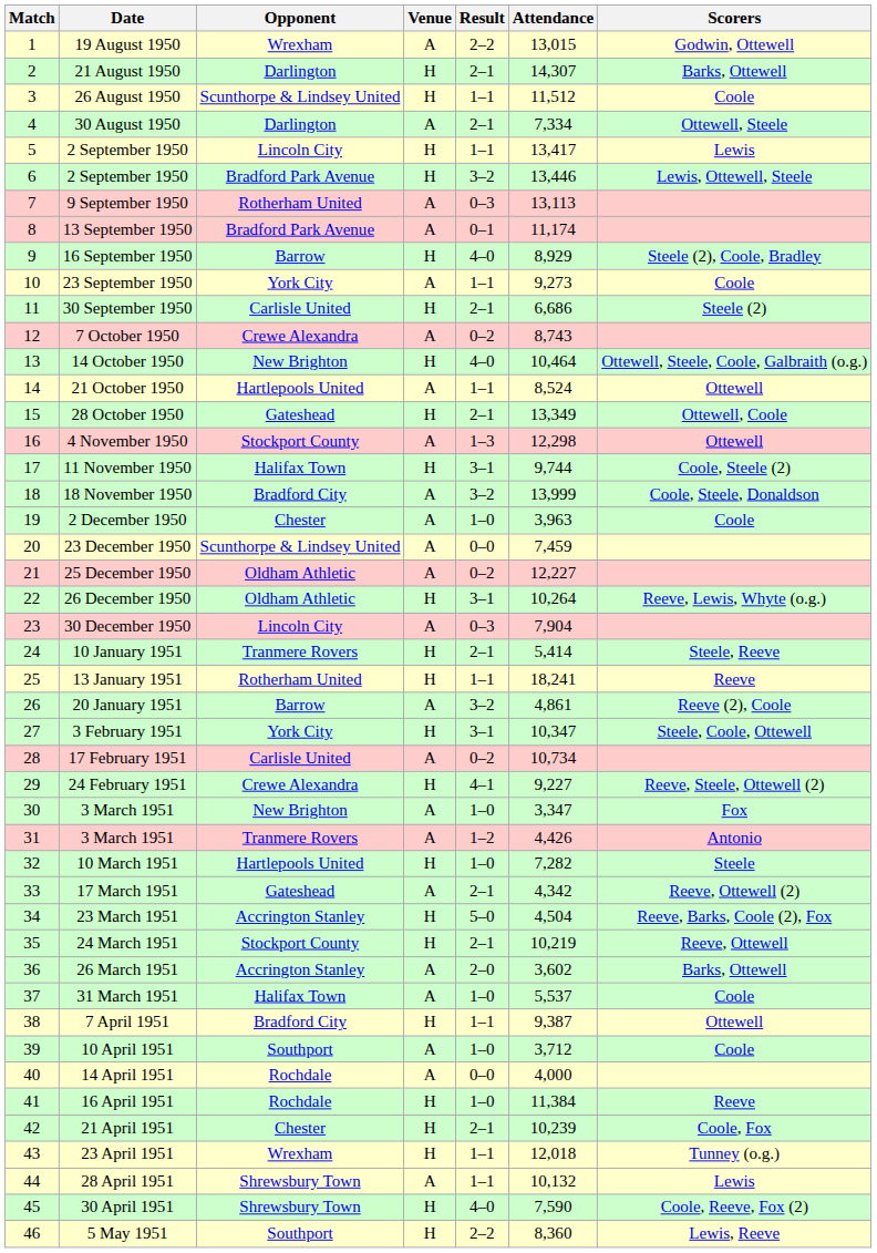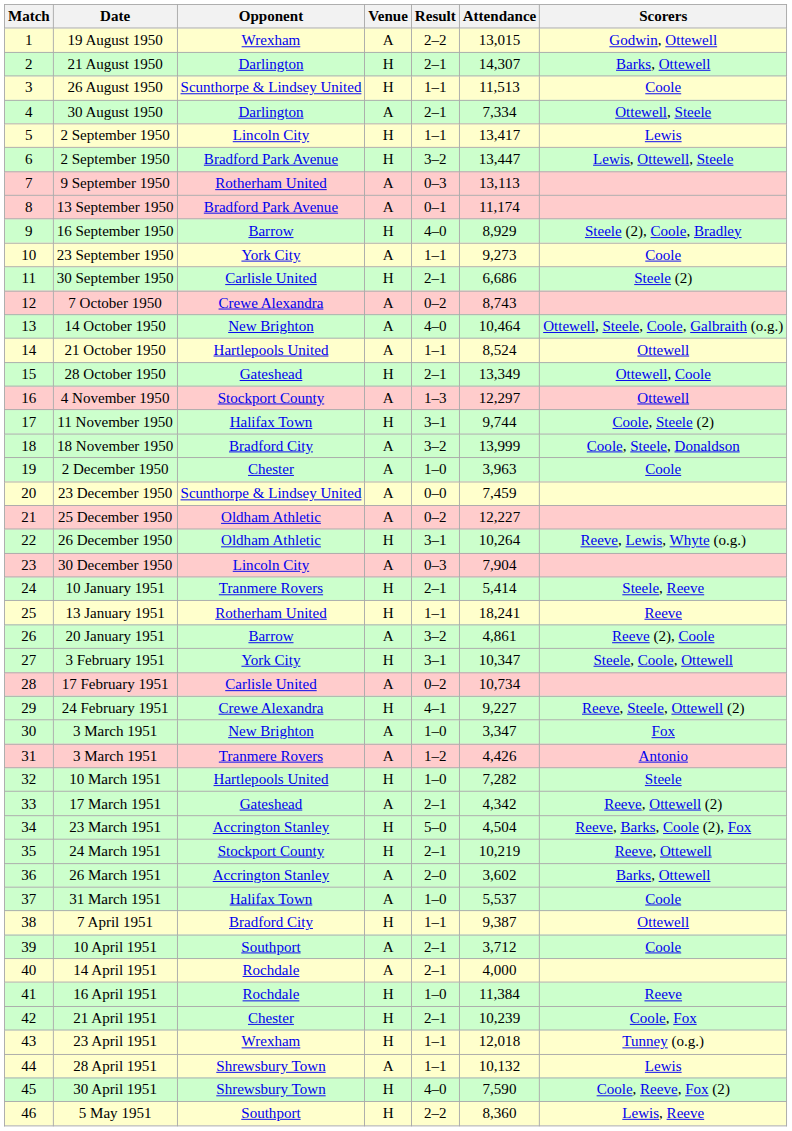26 August 1950 | Attendance: 11,512 -> 11,513
6 / 2 September 1950 | Attendance: 13,446 -> 13,447
14 October 1950 | Venue: H -> A
4 November 1950 | Attendance: 12,298 -> 12,297
10 April 1951 | Result: 1–0 -> 2–1
14 April 1951 | Result: 0–0 -> 2–1
